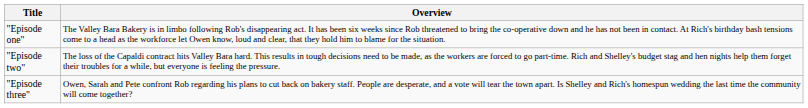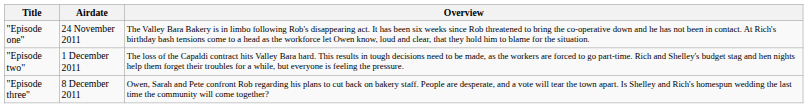+ column: Airdate | 24 November 2011 | 1 December 2011 | 8 December 2011
